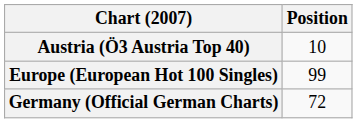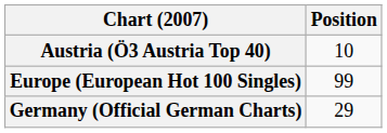Germany (Official German Charts) | Position: 72 -> 29
